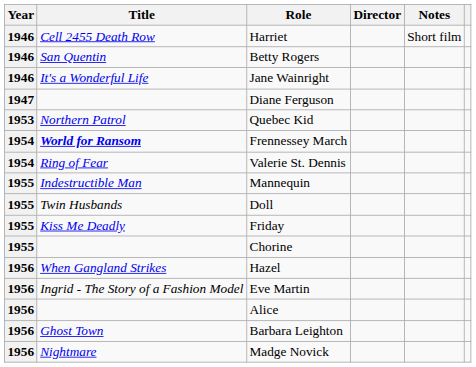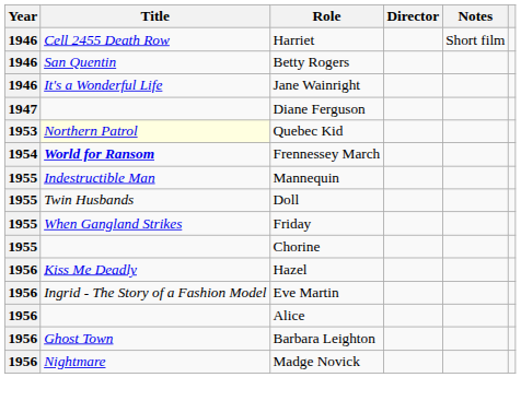Quebec Kid | Title: no background -> lightyellow background
- row: 1954 | Ring of Fear | Valerie St. Dennis
Friday | Title: Kiss Me Deadly -> When Gangland Strikes
Hazel | Title: When Gangland Strikes -> Kiss Me Deadly
